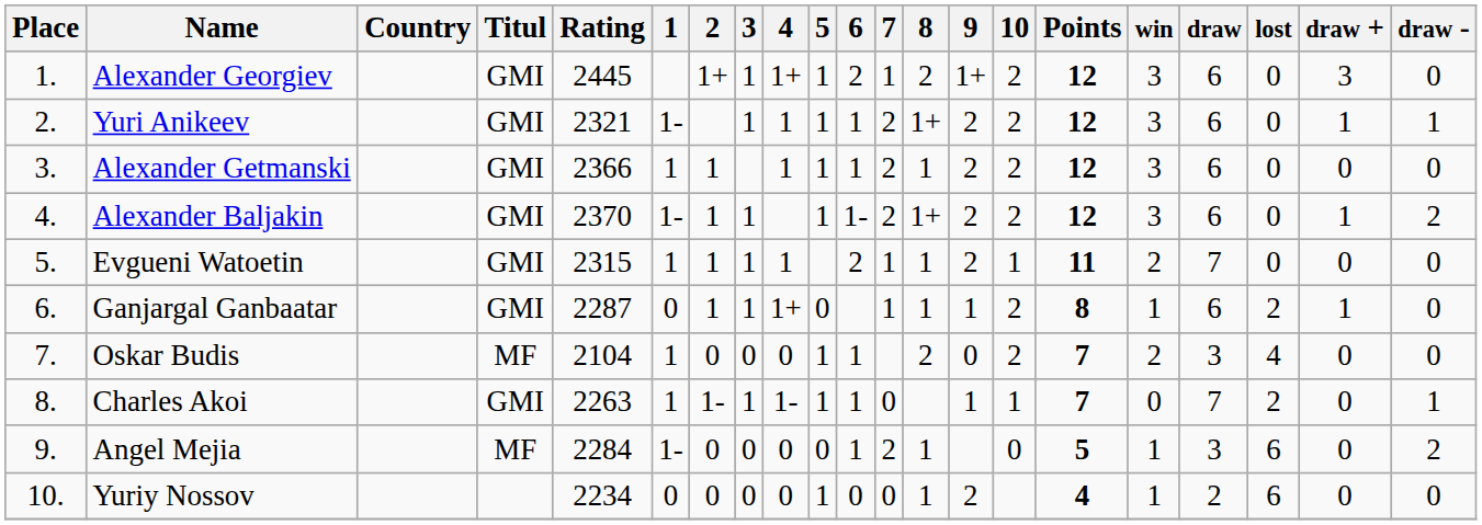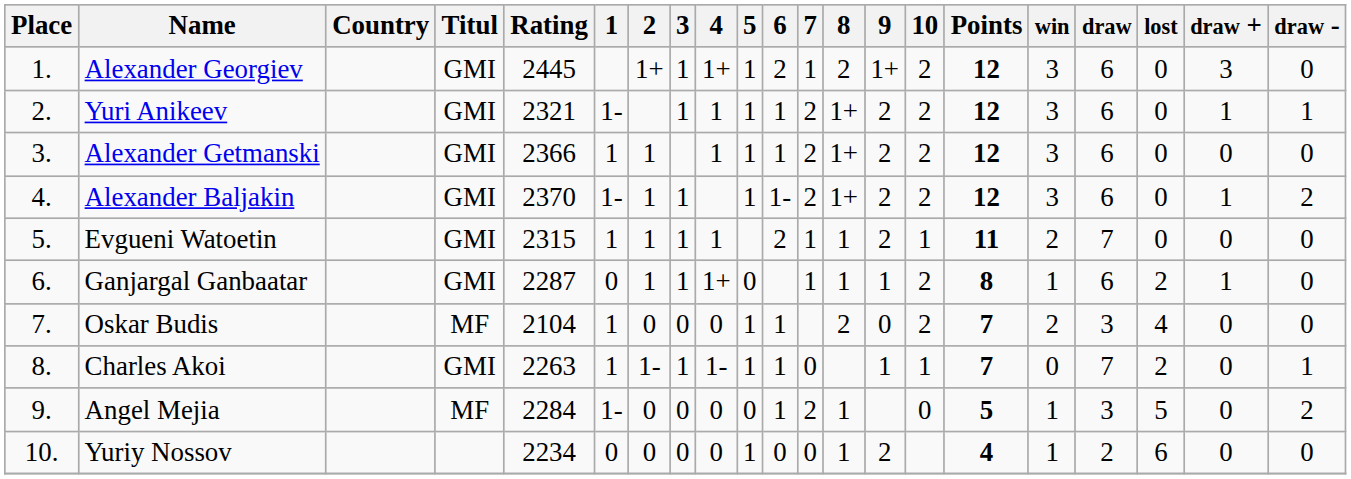Alexander Getmanski | 8: 1 -> 1+
Angel Mejia | lost: 6 -> 5
